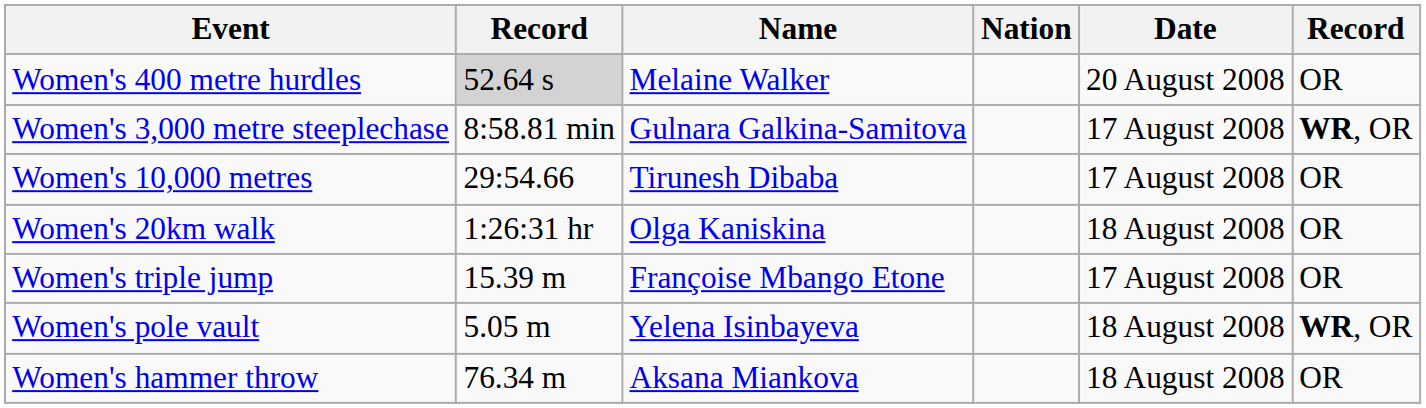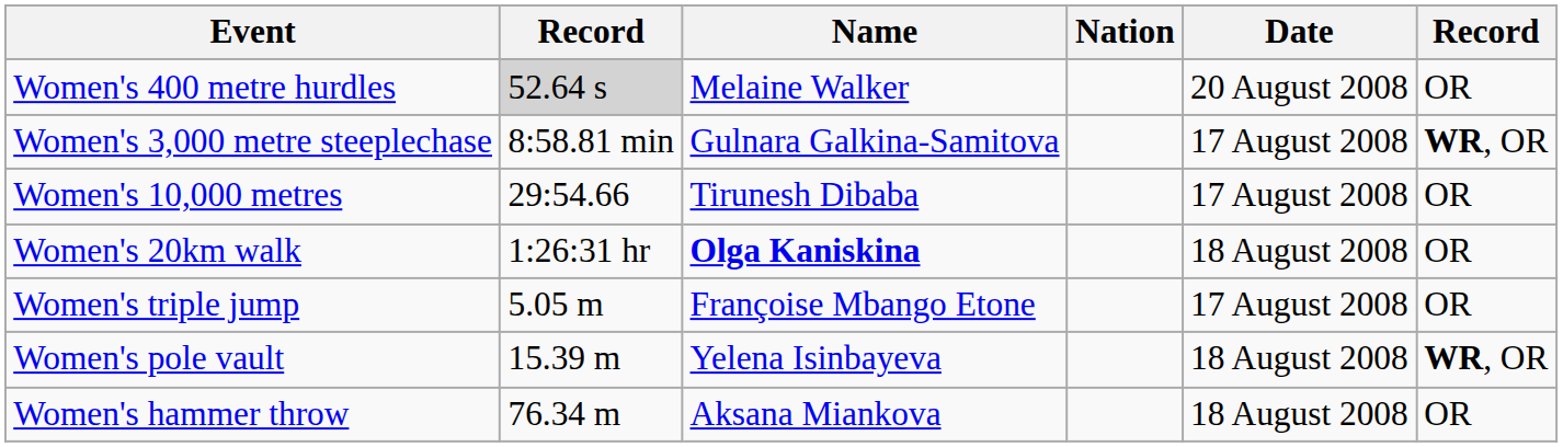Women's 20km walk | Name: normal -> bold
Women's triple jump | column 2: 15.39 m -> 5.05 m
Women's pole vault | column 2: 5.05 m -> 15.39 m
